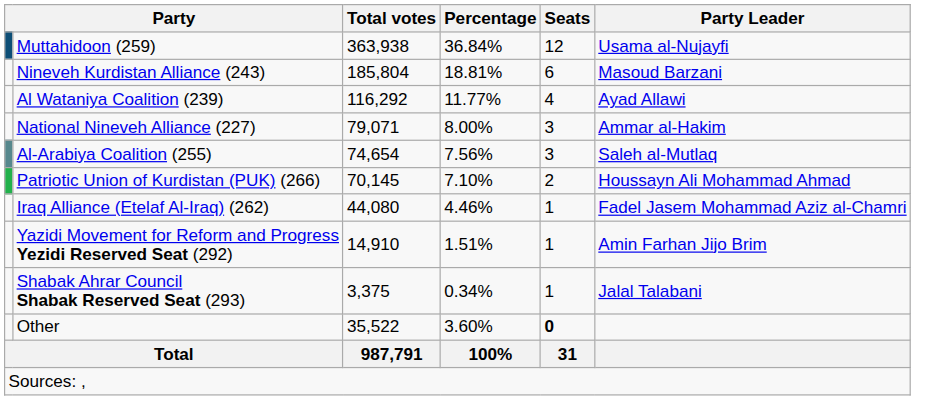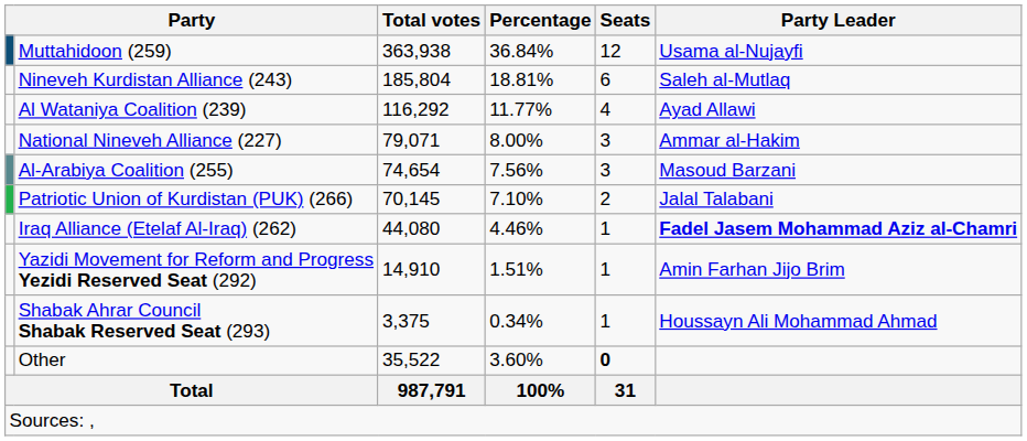Nineveh Kurdistan Alliance (243) | Party Leader: Masoud Barzani -> Saleh al-Mutlaq
Al-Arabiya Coalition (255) | Party Leader: Saleh al-Mutlaq -> Masoud Barzani
Patriotic Union of Kurdistan (PUK) (266) | Party Leader: Houssayn Ali Mohammad Ahmad -> Jalal Talabani
Iraq Alliance (Etelaf Al-Iraq) (262) | Party Leader: normal -> bold
Shabak Ahrar Council Shabak Reserved Seat (293) | Party Leader: Jalal Talabani -> Houssayn Ali Mohammad Ahmad
